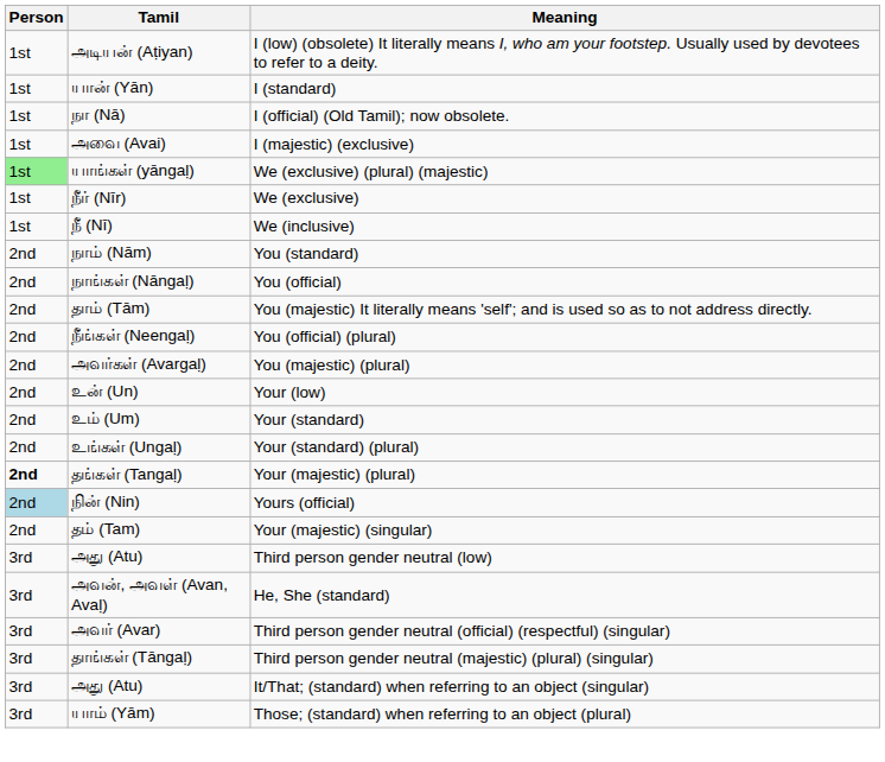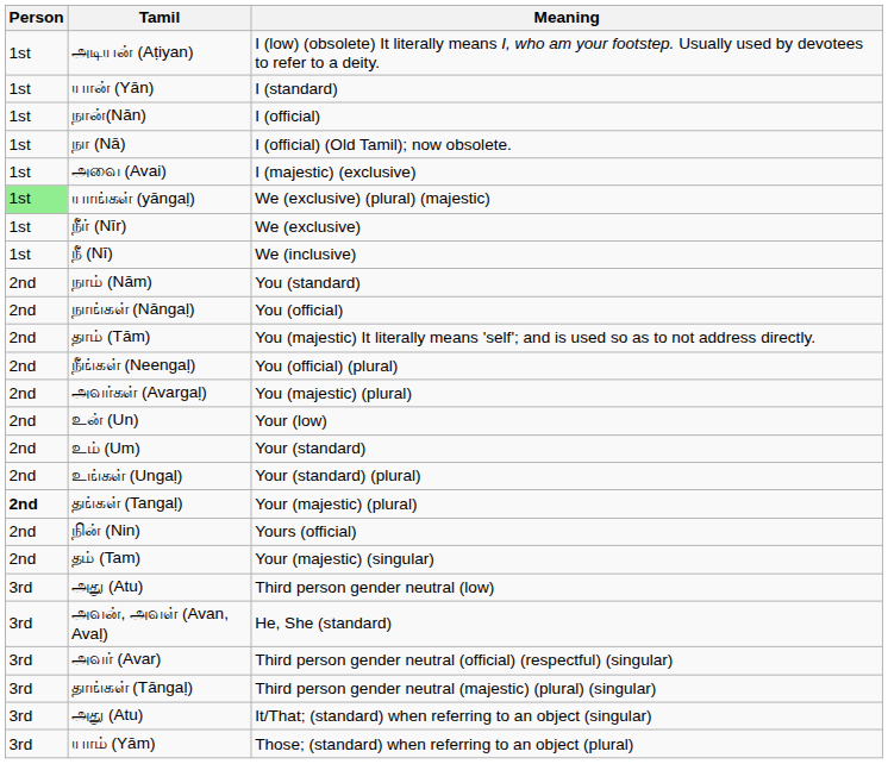+ row: 1st | நான்(Nān) | I (official)
Yours (official) | Person: lightblue background -> no background
